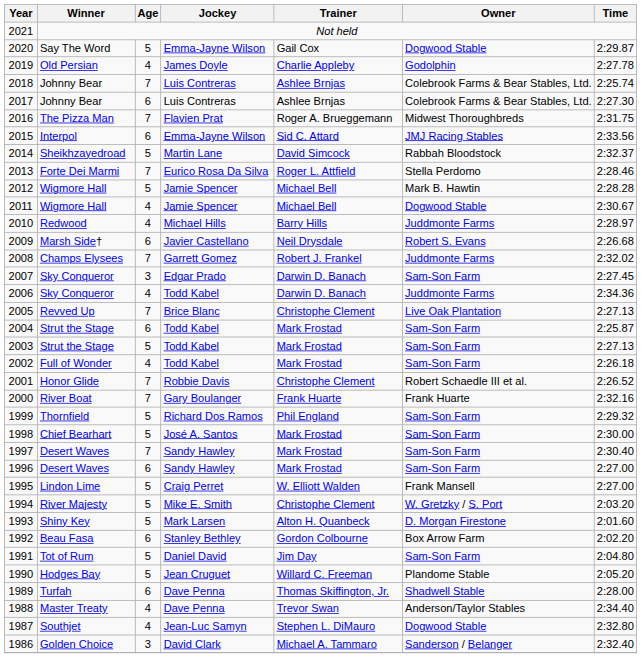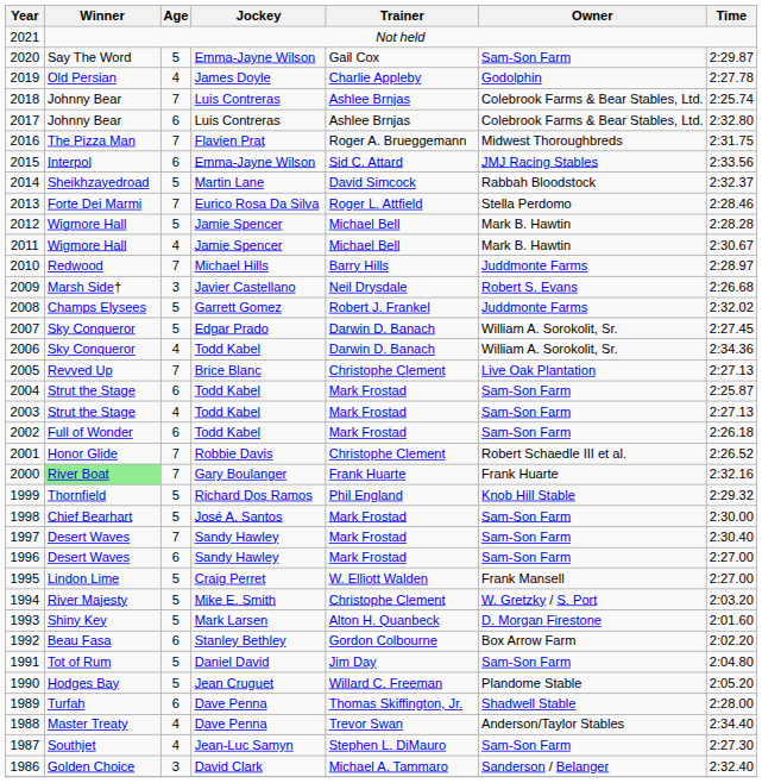2020 | Owner: Dogwood Stable -> Sam-Son Farm
2017 | Time: 2:27.30 -> 2:32.80
2011 | Owner: Dogwood Stable -> Mark B. Hawtin
2010 | Age: 4 -> 7
2009 | Age: 6 -> 3
2008 | Age: 7 -> 5
2007 | Age: 3 -> 5
2007 | Owner: Sam-Son Farm -> William A. Sorokolit, Sr.
2006 | Owner: Juddmonte Farms -> William A. Sorokolit, Sr.
2003 | Age: 5 -> 4
2002 | Age: 4 -> 6
2000 | Winner: no background -> lightgreen background
1999 | Owner: Sam-Son Farm -> Knob Hill Stable
1987 | Owner: Dogwood Stable -> Sam-Son Farm
1987 | Time: 2:32.80 -> 2:27.30
